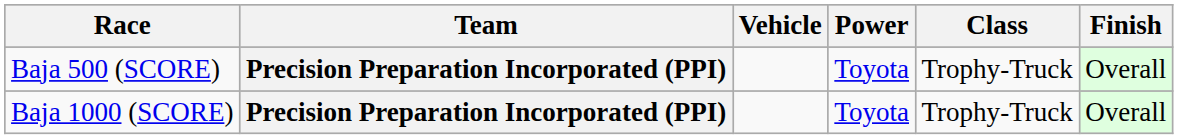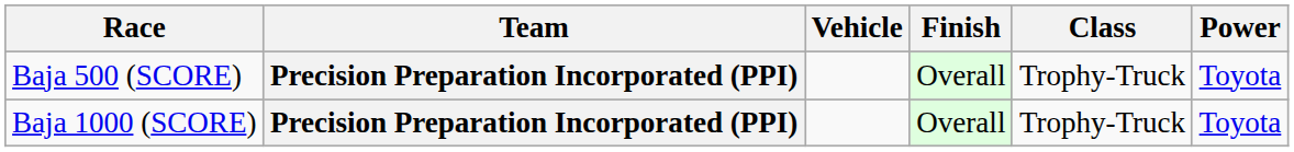columns swapped: Power <-> Finish
